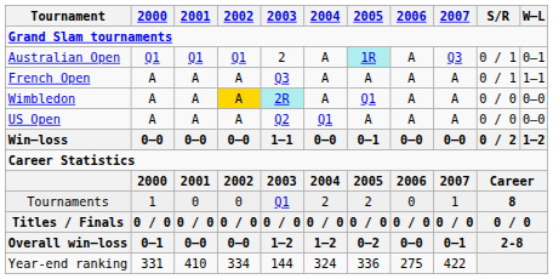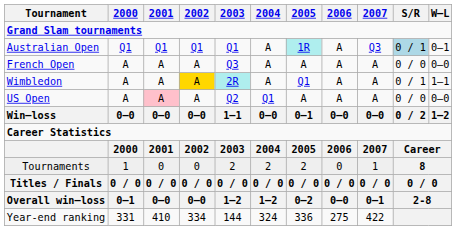Australian Open | 2003: 2 -> Q1
Australian Open | S/R: no background -> lightblue background
French Open | S/R: 0 / 1 -> 0 / 0
French Open | W–L: 1–1 -> 0–0
Wimbledon | S/R: 0 / 0 -> 0 / 1
Wimbledon | W–L: 0–0 -> 1–1
US Open | 2001: no background -> pink background
Tournaments | 2003: Q1 -> 2
